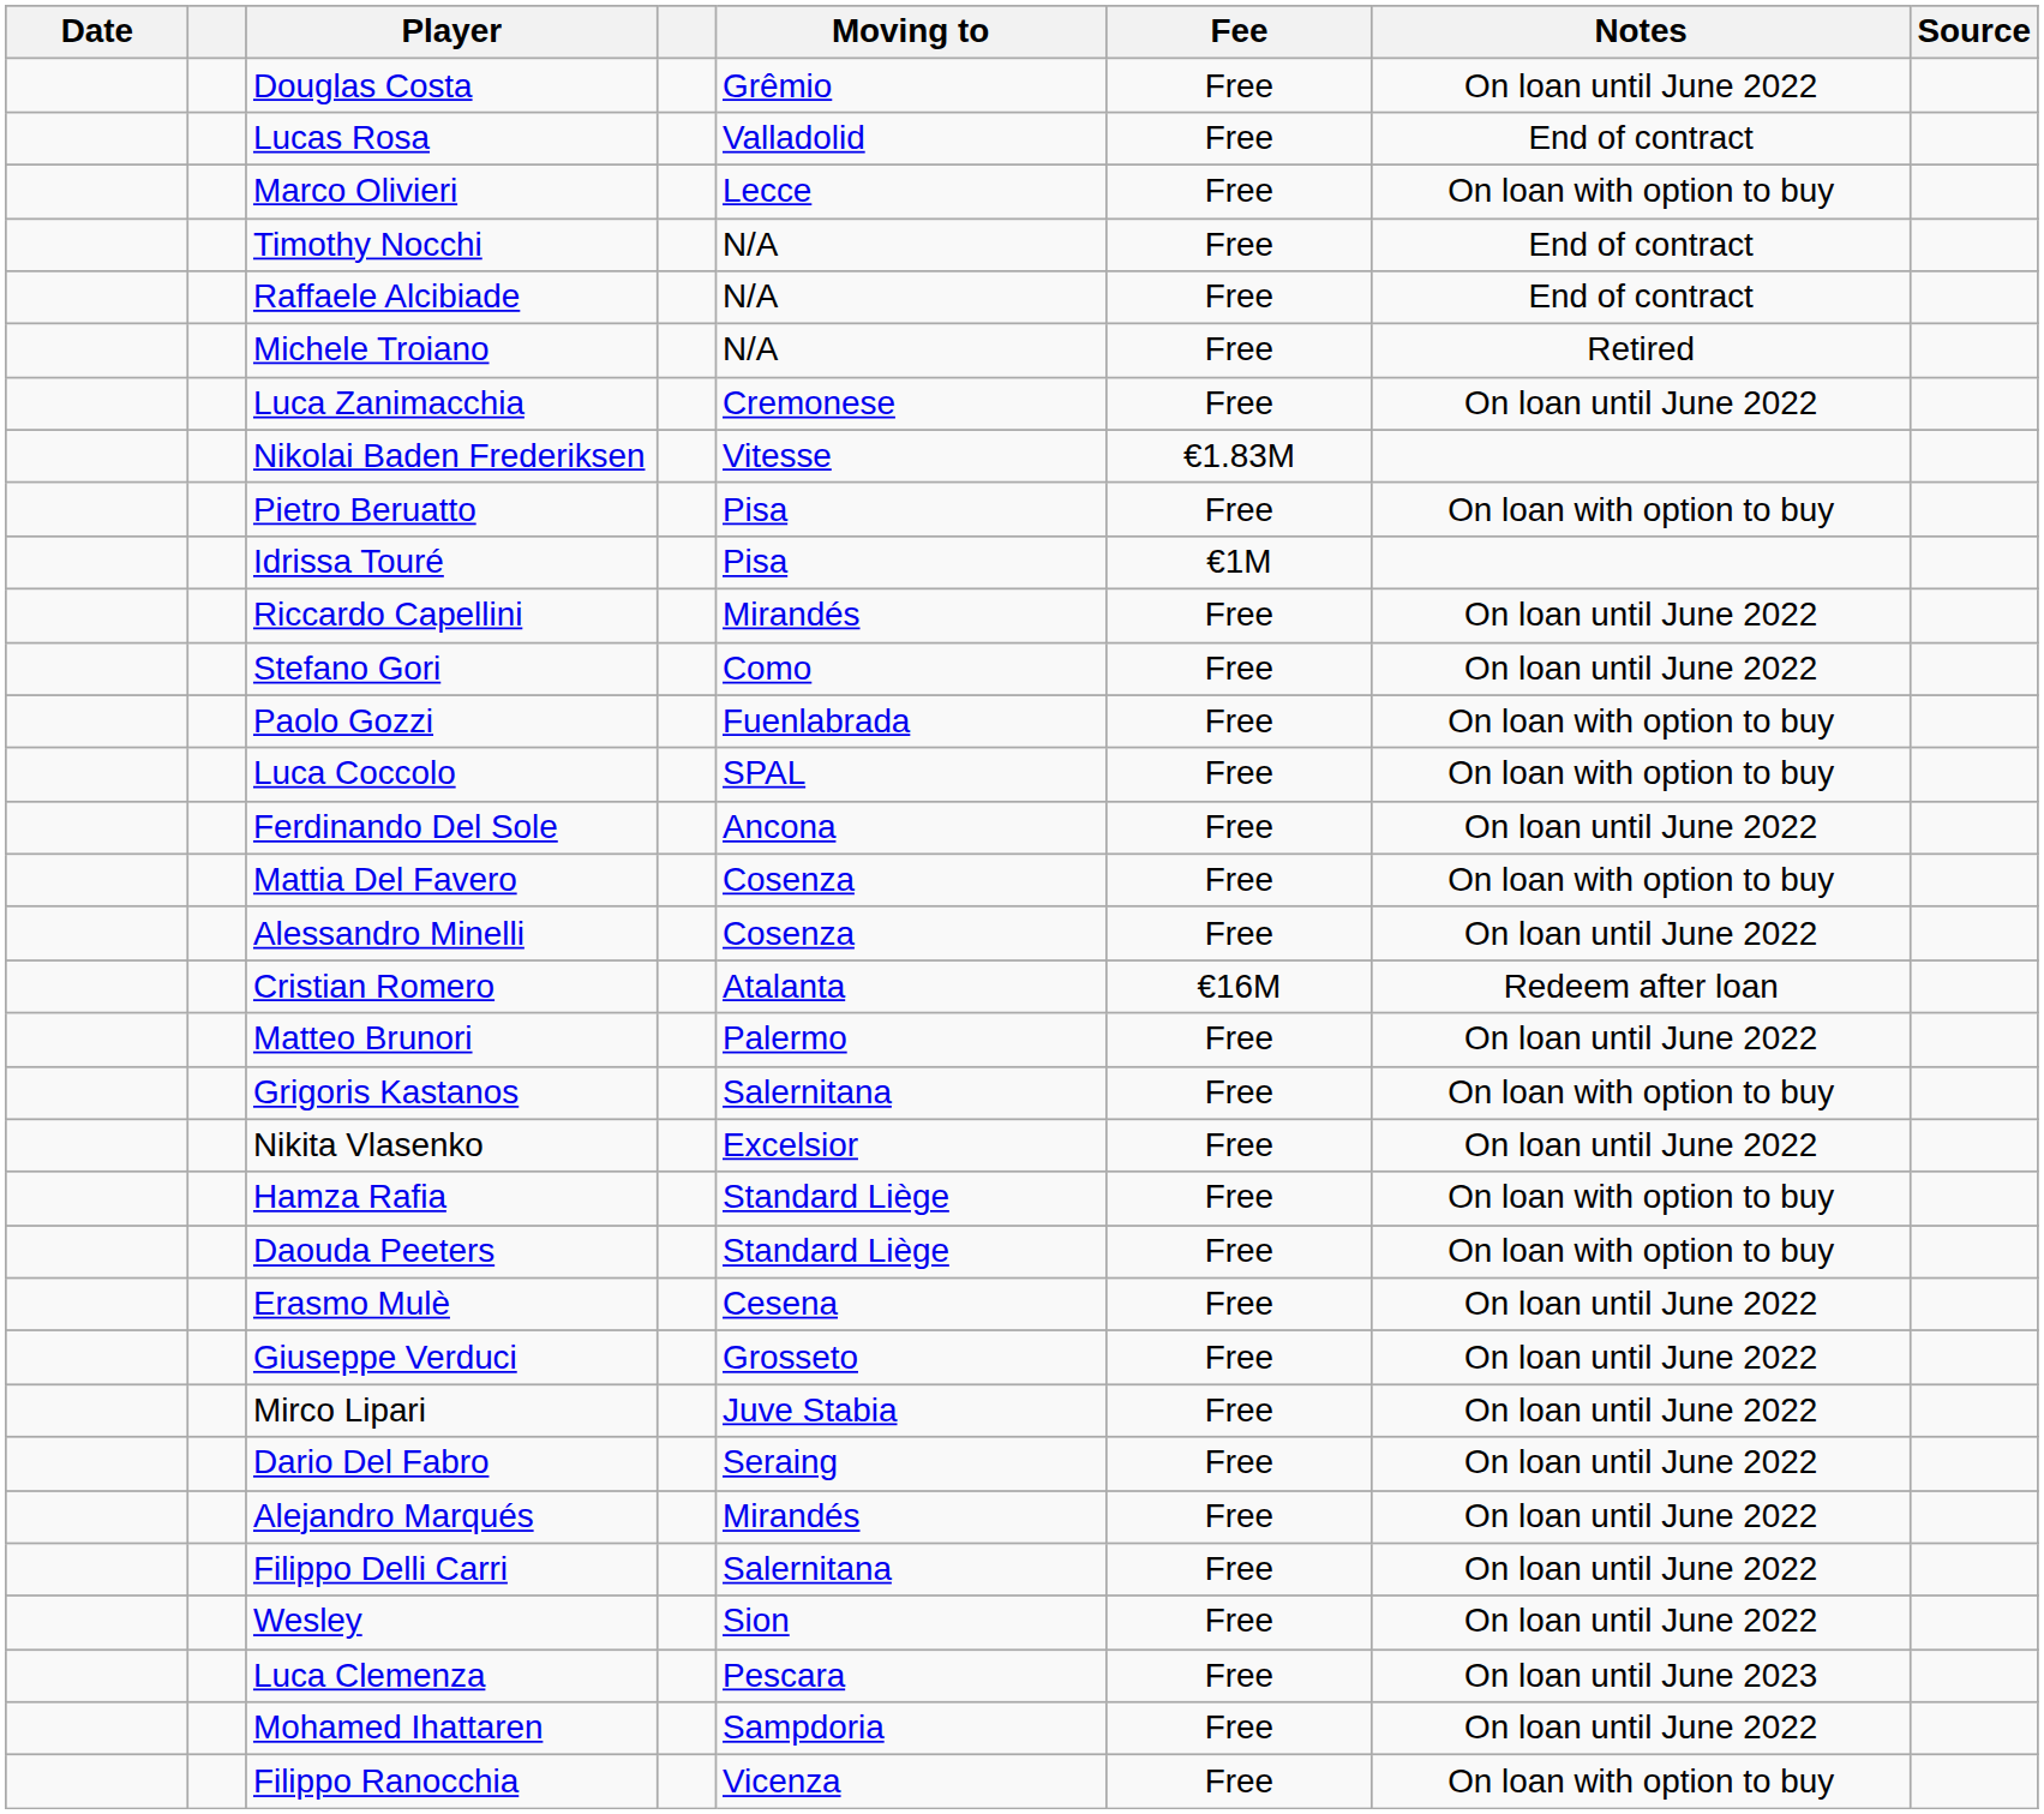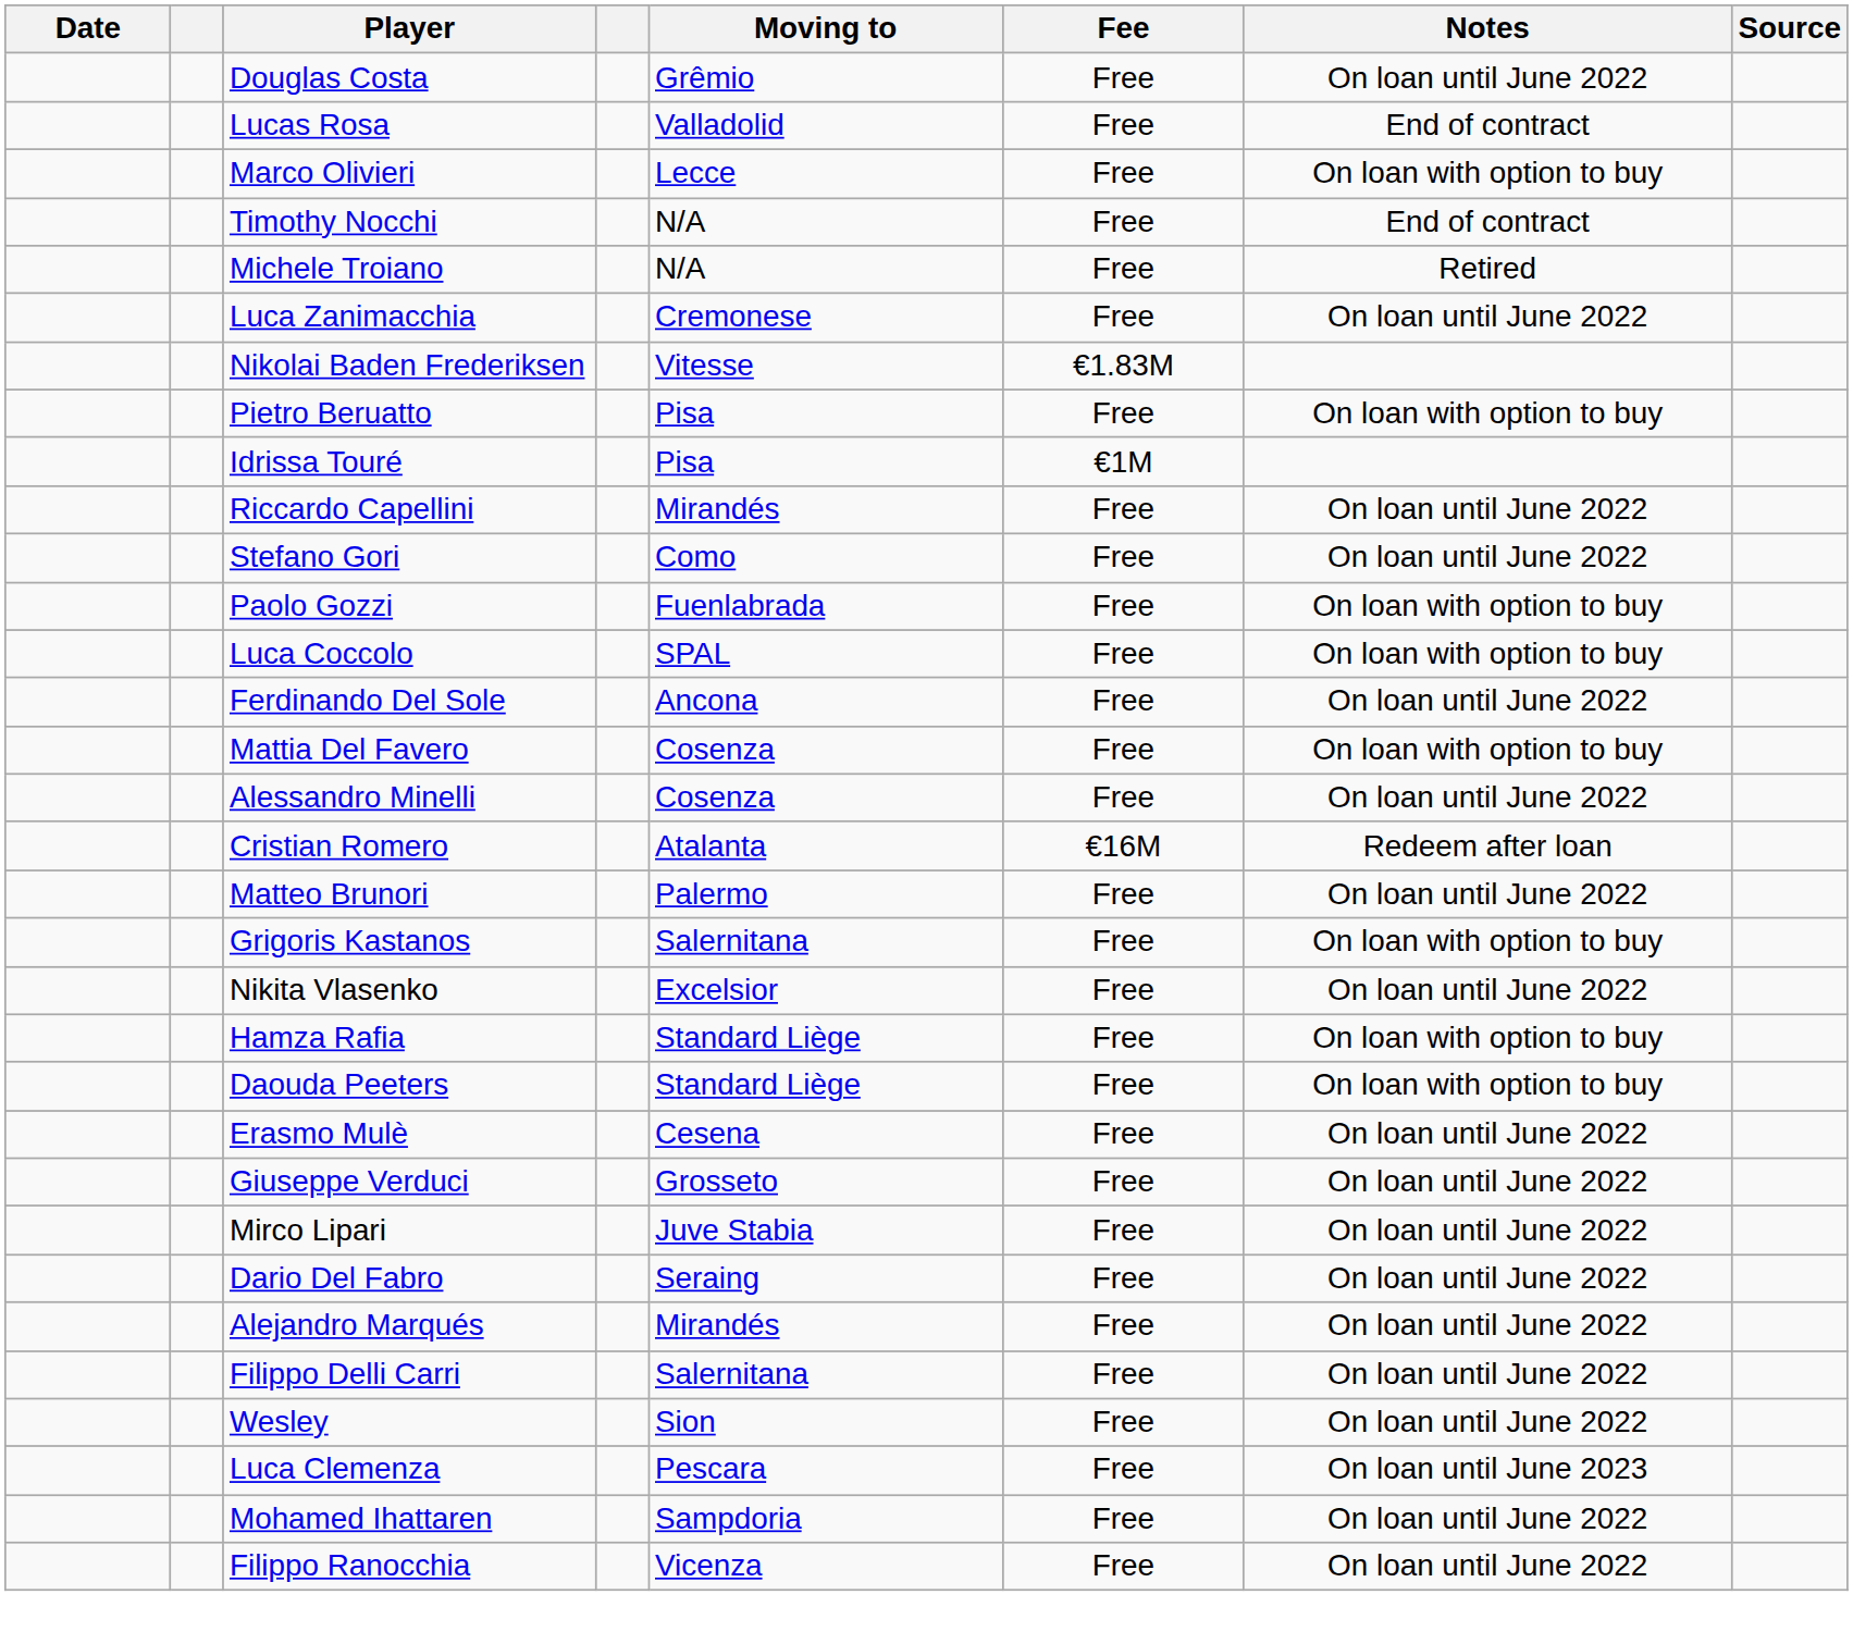- row: Raffaele Alcibiade | N/A | Free | End of contract
Filippo Ranocchia | Notes: On loan with option to buy -> On loan until June 2022
